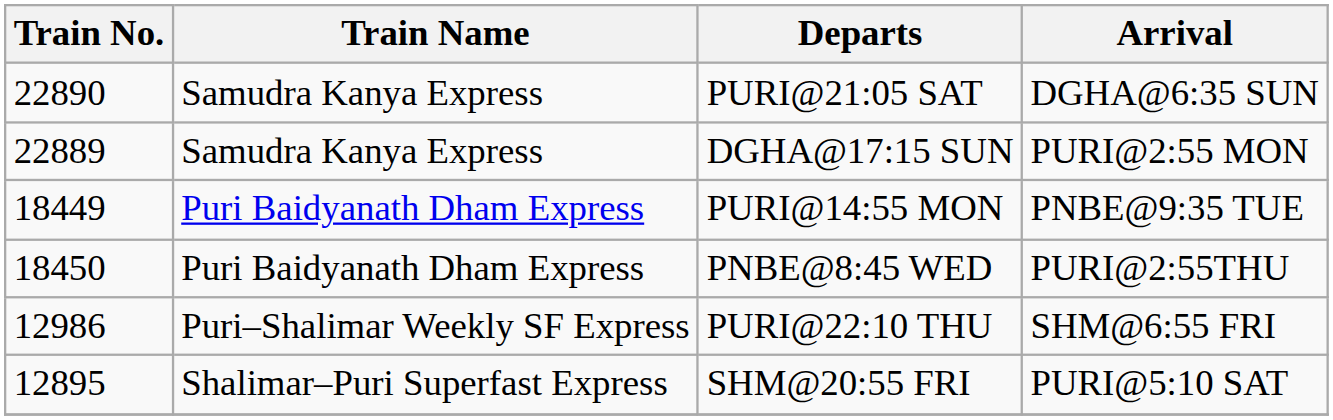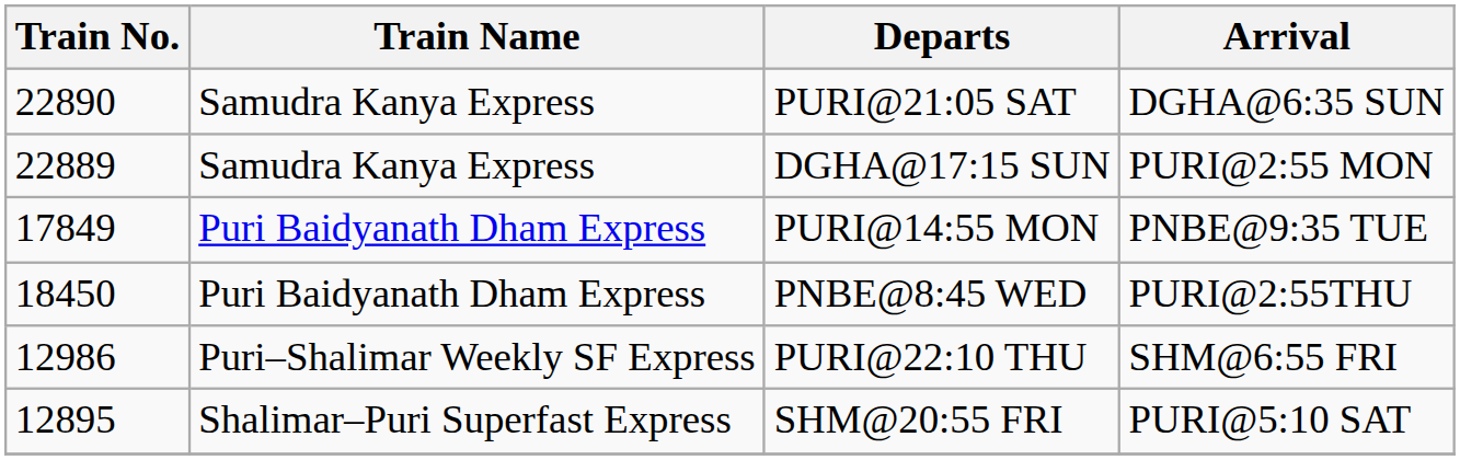PURI@14:55 MON | Train No.: 18449 -> 17849
